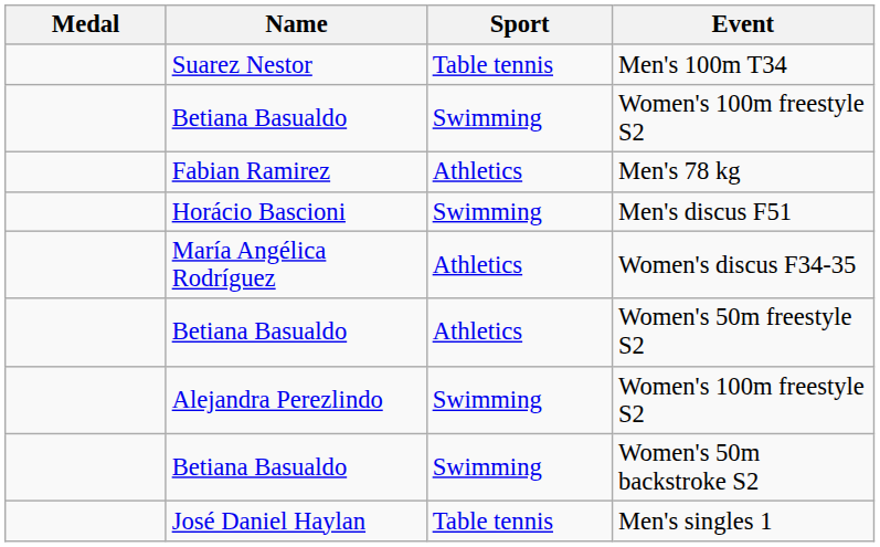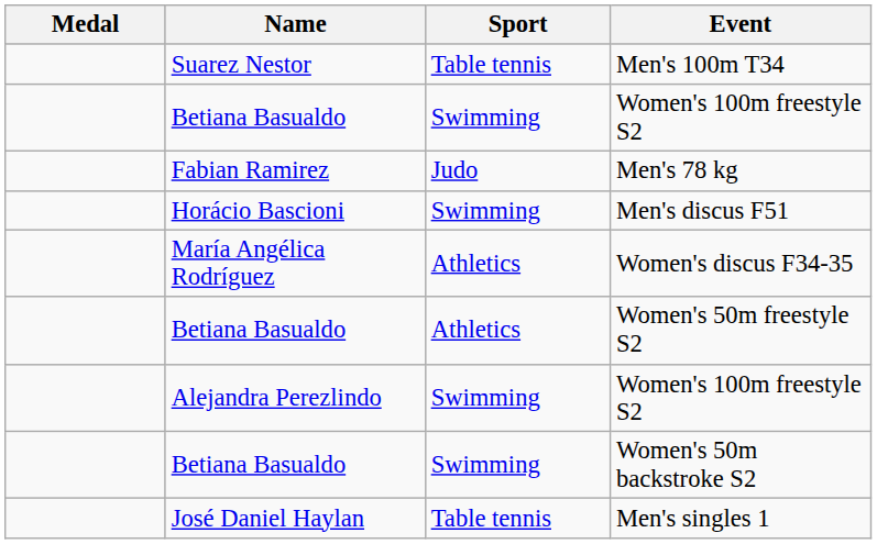Men's 78 kg | Sport: Athletics -> Judo
